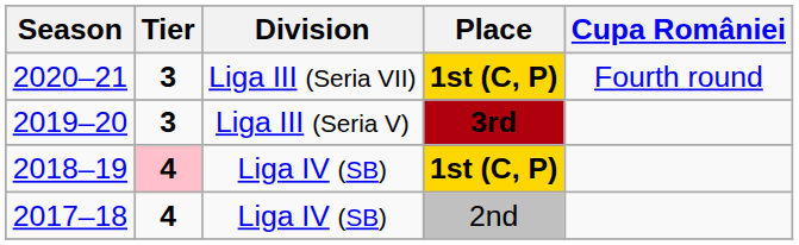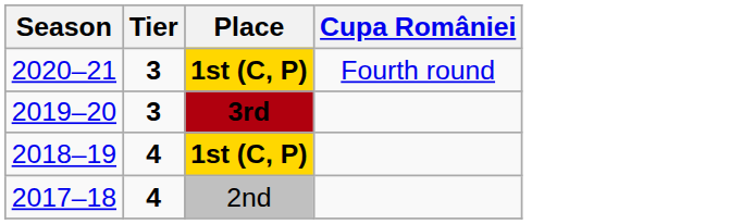- column: Division | Liga III (Seria VII) | Liga III (Seria V) | Liga IV (SB) | Liga IV (SB)
2018–19 | Tier: pink background -> no background
